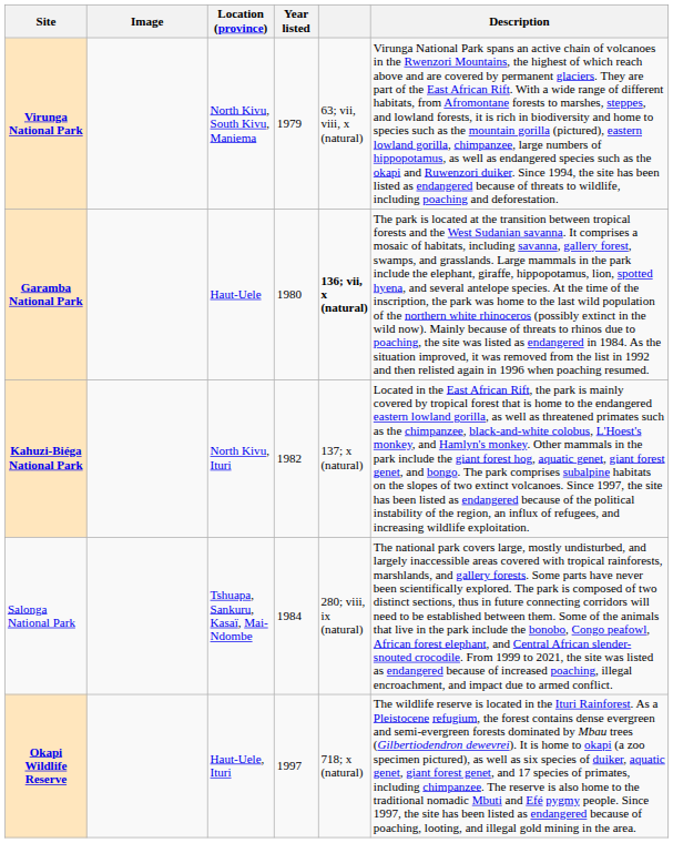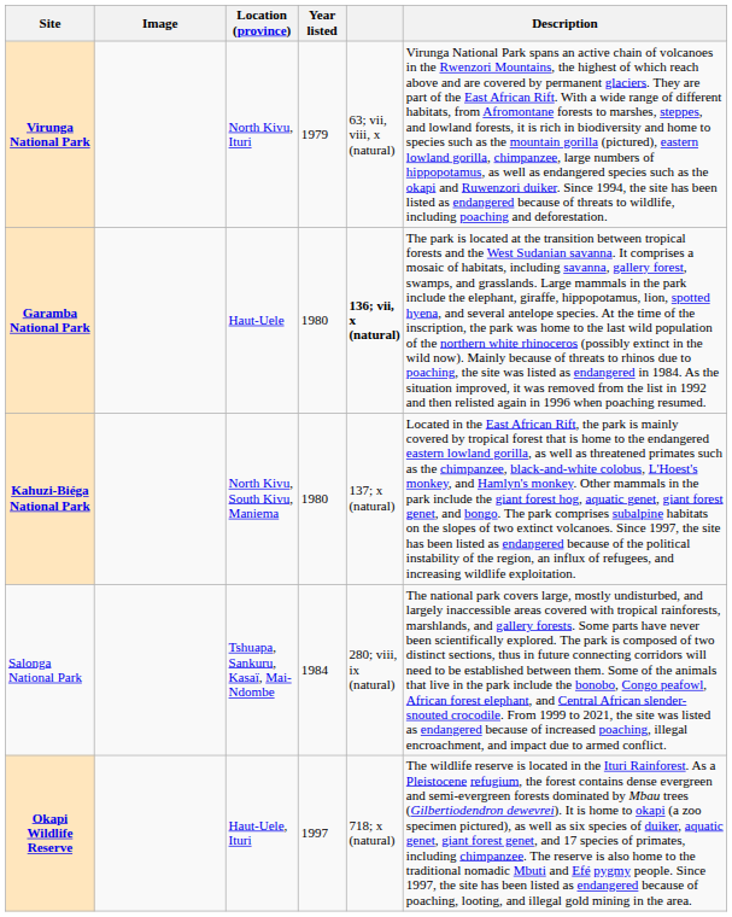Virunga National Park | Location (province): North Kivu, South Kivu, Maniema -> North Kivu, Ituri
Kahuzi-Biéga National Park | Location (province): North Kivu, Ituri -> North Kivu, South Kivu, Maniema
Kahuzi-Biéga National Park | Year listed: 1982 -> 1980
